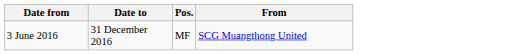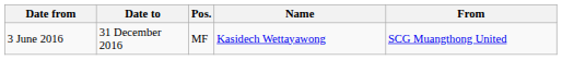+ column: Name | Kasidech Wettayawong
